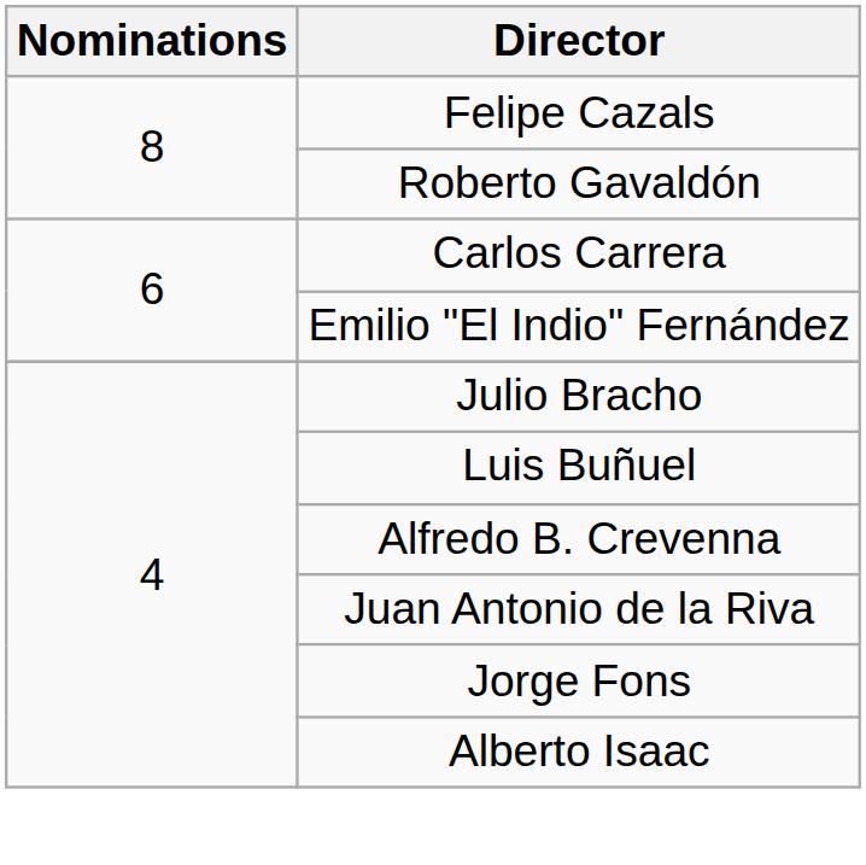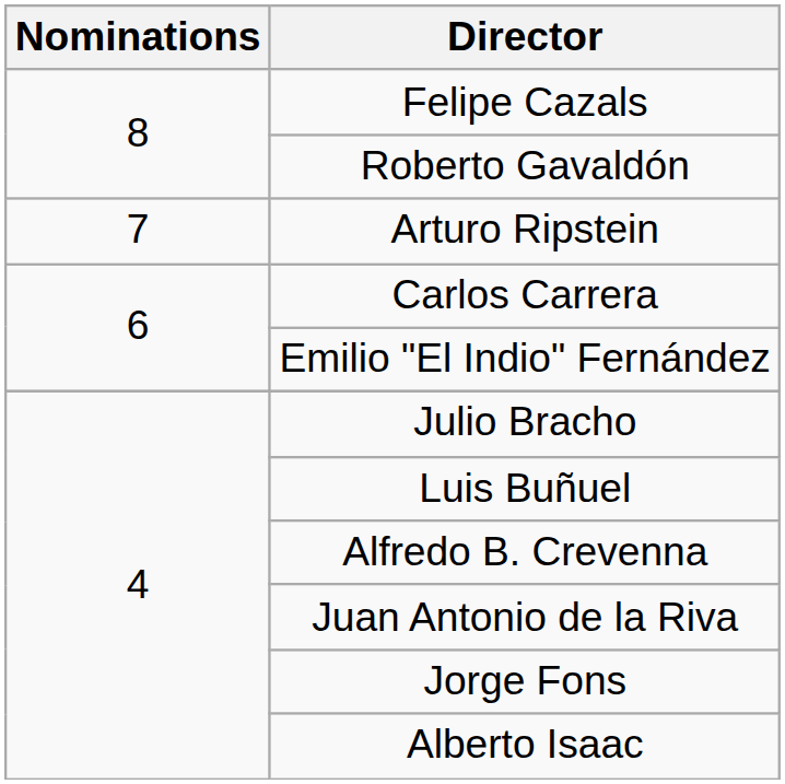+ row: 7 | Arturo Ripstein
